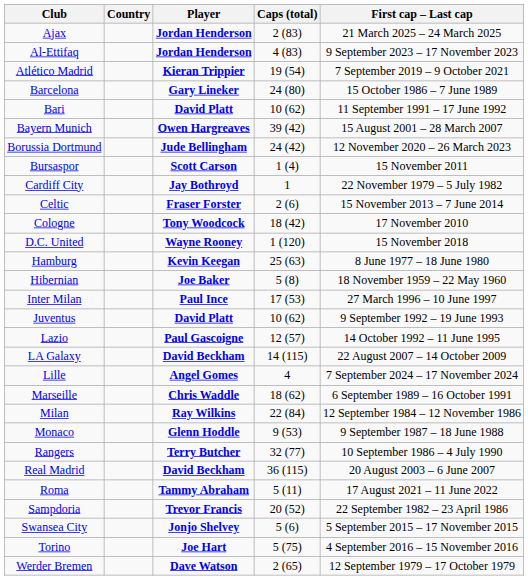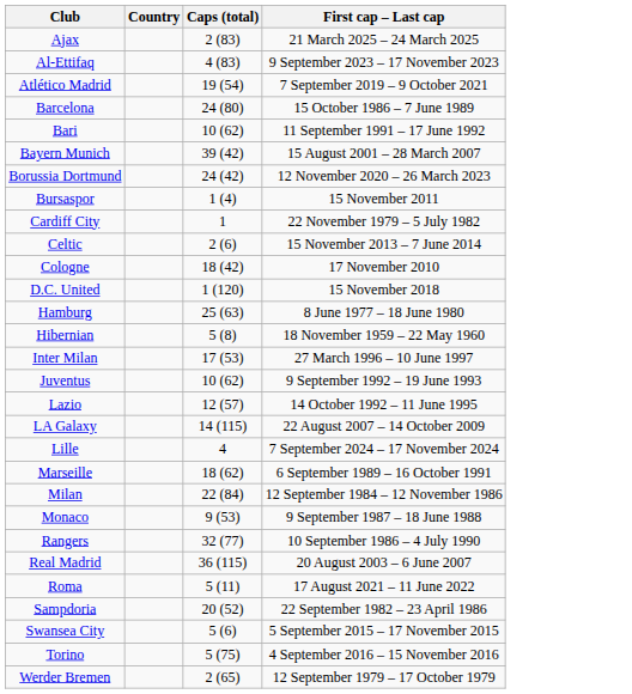- column: Player | Jordan Henderson | Jordan Henderson | Kieran Trippier | Gary Lineker | David Platt | Owen Hargreaves | Jude Bellingham | Scott Carson | Jay Bothroyd | Fraser Forster | Tony Woodcock | Wayne Rooney | Kevin Keegan | Joe Baker | Paul Ince | David Platt | Paul Gascoigne | David Beckham | Angel Gomes | Chris Waddle | Ray Wilkins | Glenn Hoddle | Terry Butcher | David Beckham | Tammy Abraham | Trevor Francis | Jonjo Shelvey | Joe Hart | Dave Watson
